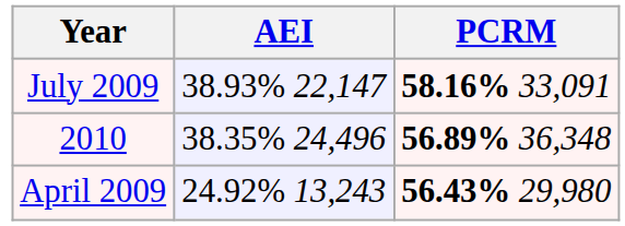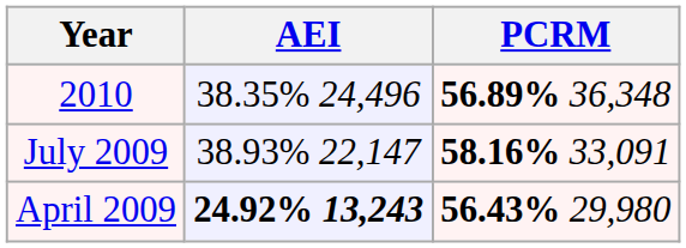rows swapped: 2010 <-> July 2009
April 2009 | AEI: normal -> bold
